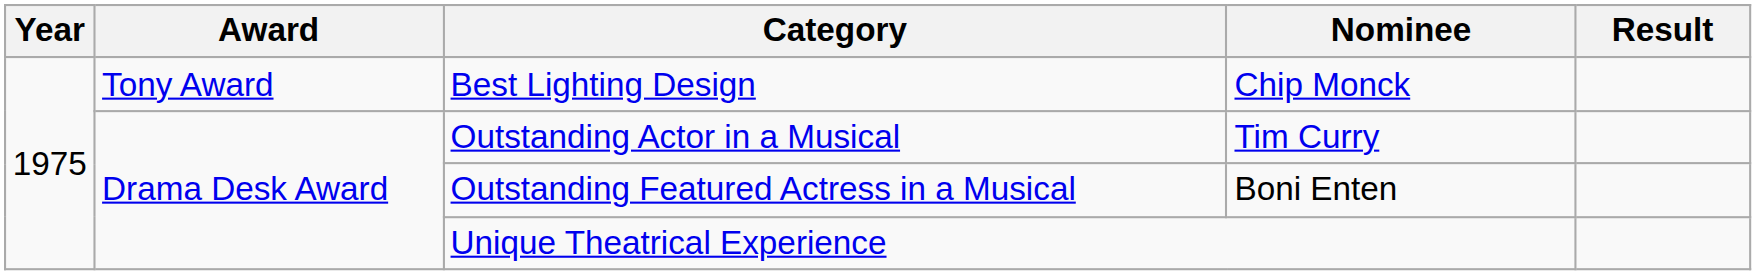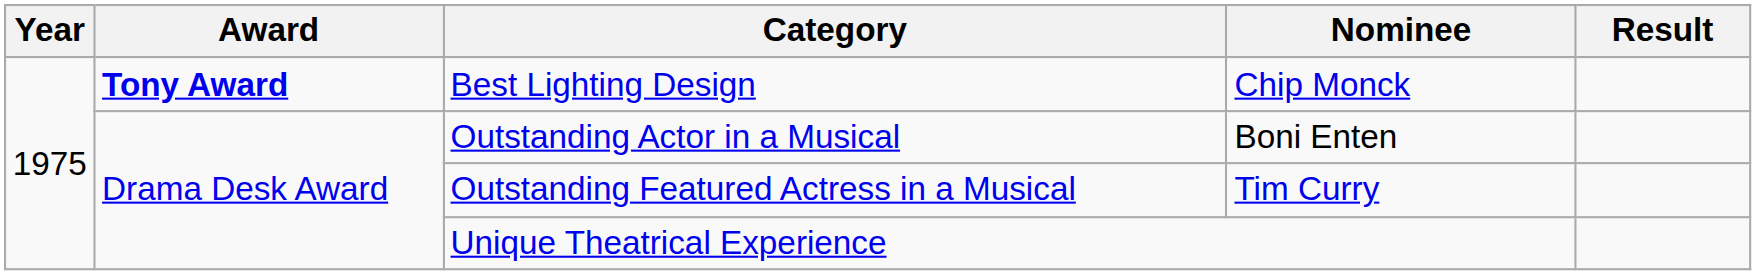Best Lighting Design | Award: normal -> bold
Outstanding Actor in a Musical | Nominee: Tim Curry -> Boni Enten
Outstanding Featured Actress in a Musical | Nominee: Boni Enten -> Tim Curry
